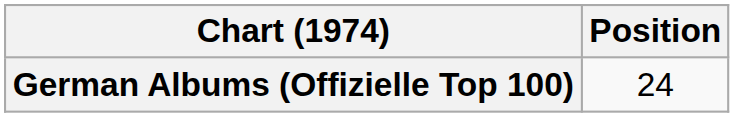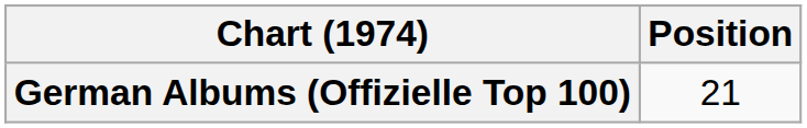German Albums (Offizielle Top 100) | Position: 24 -> 21
